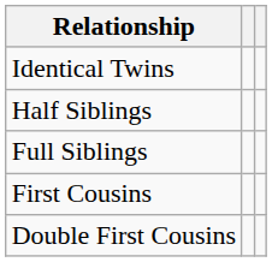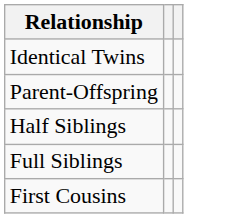+ row: Parent-Offspring
- row: Double First Cousins
